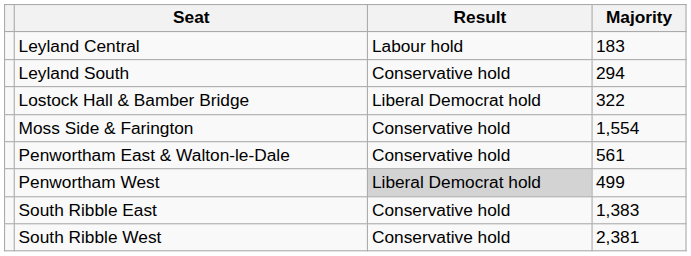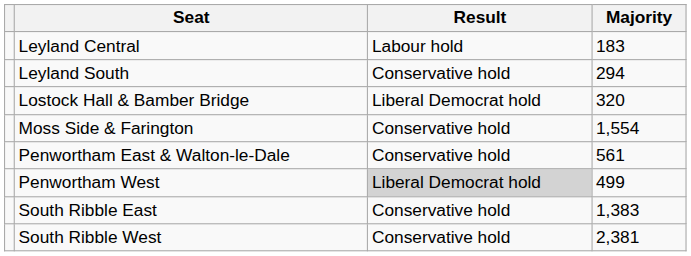Lostock Hall & Bamber Bridge | Majority: 322 -> 320
